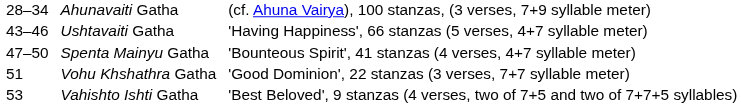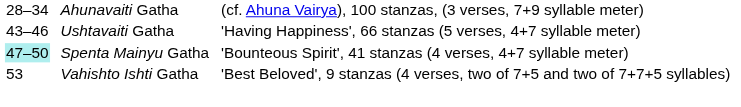Spenta Mainyu Gatha | column 1: no background -> paleturquoise background
- row: 51 | Vohu Khshathra Gatha | 'Good Dominion', 22 stanzas (3 verses, 7+7 syllable meter)
